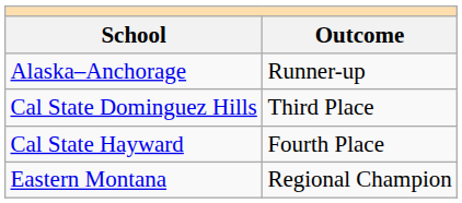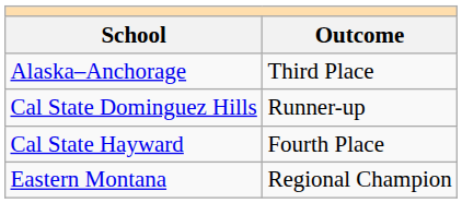Alaska–Anchorage | Outcome: Runner-up -> Third Place
Cal State Dominguez Hills | Outcome: Third Place -> Runner-up
